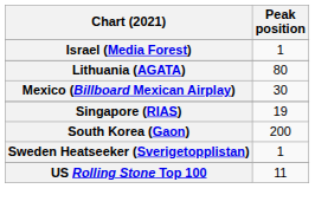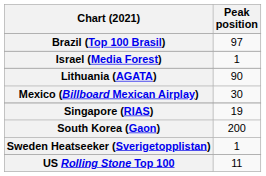+ row: Brazil (Top 100 Brasil) | 97
Lithuania (AGATA) | Peak position: 80 -> 90
